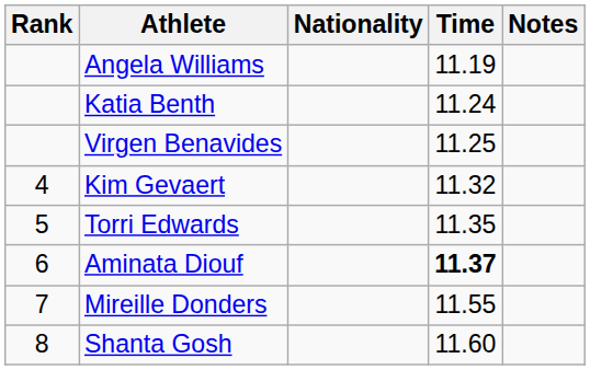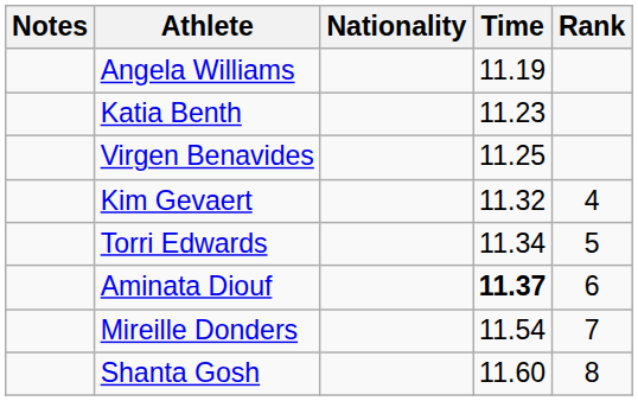columns swapped: Rank <-> Notes
Katia Benth | Time: 11.24 -> 11.23
Torri Edwards | Time: 11.35 -> 11.34
Mireille Donders | Time: 11.55 -> 11.54
